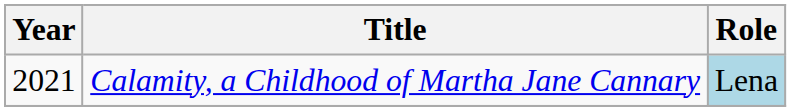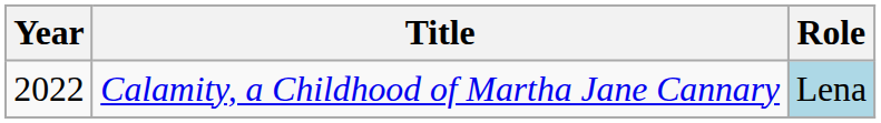Calamity, a Childhood of Martha Jane Cannary | Year: 2021 -> 2022
